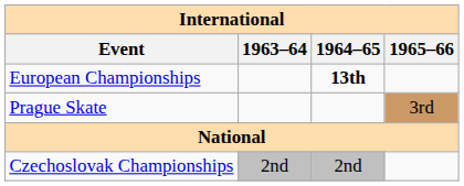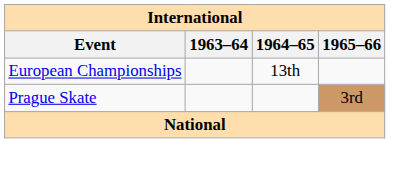European Championships | 1964–65: bold -> normal
- row: Czechoslovak Championships | 2nd | 2nd
